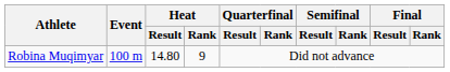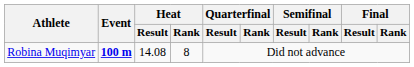Robina Muqimyar | Event: normal -> bold
Robina Muqimyar | Heat / Result: 14.80 -> 14.08
Robina Muqimyar | Heat / Rank: 9 -> 8
